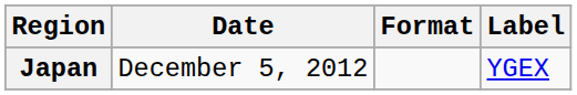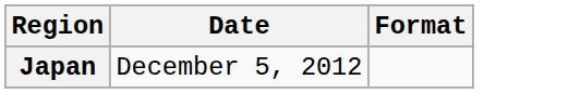- column: Label | YGEX
